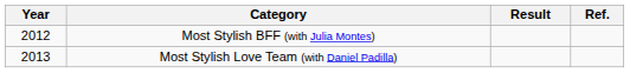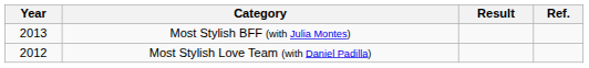Most Stylish BFF (with Julia Montes) | Year: 2012 -> 2013
Most Stylish Love Team (with Daniel Padilla) | Year: 2013 -> 2012
